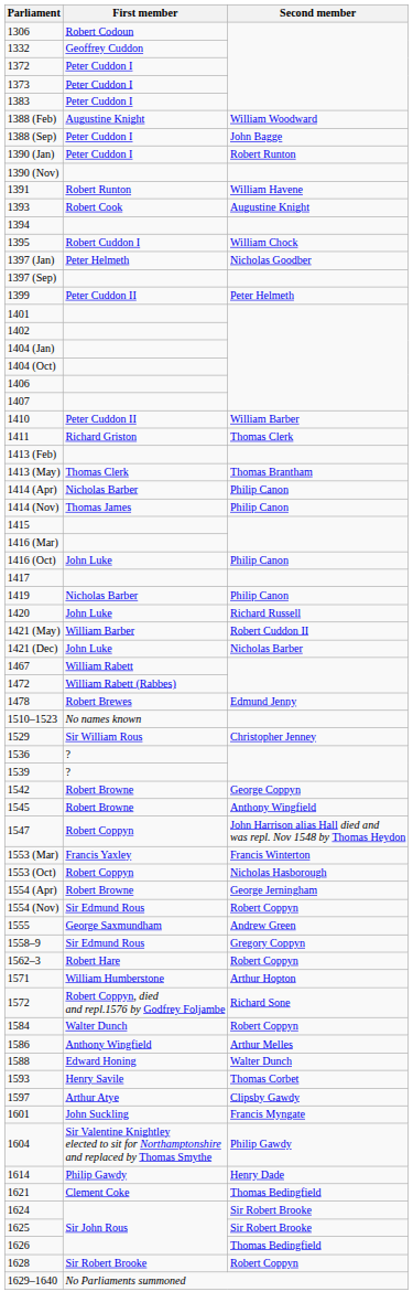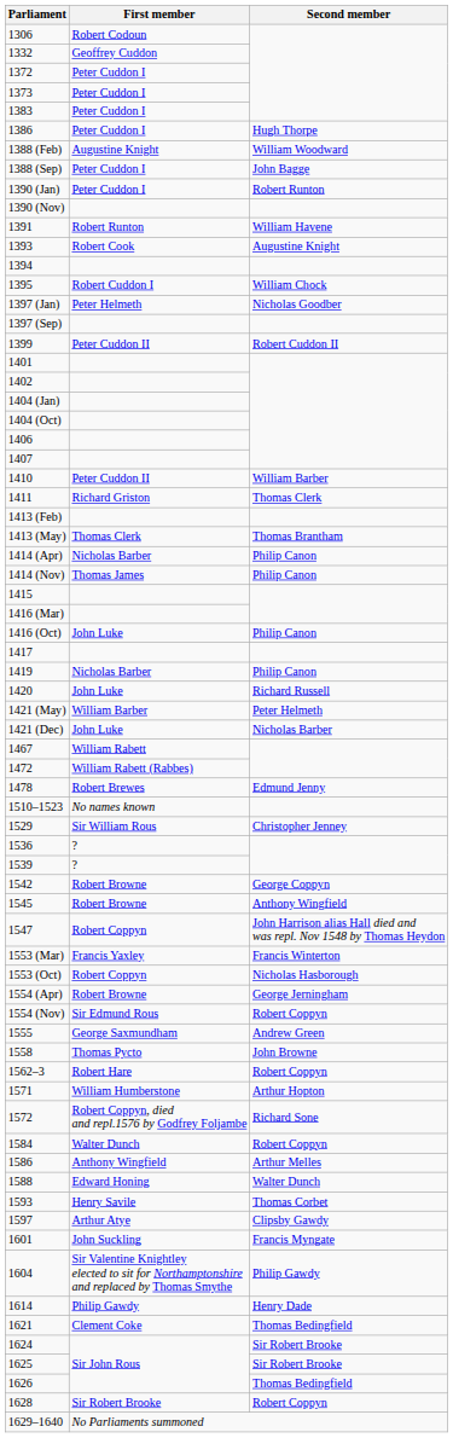+ row: 1386 | Peter Cuddon I | Hugh Thorpe
1399 | Second member: Peter Helmeth -> Robert Cuddon II
1421 (May) | Second member: Robert Cuddon II -> Peter Helmeth
+ row: 1558 | Thomas Pycto | John Browne
- row: 1558–9 | Sir Edmund Rous | Gregory Coppyn
